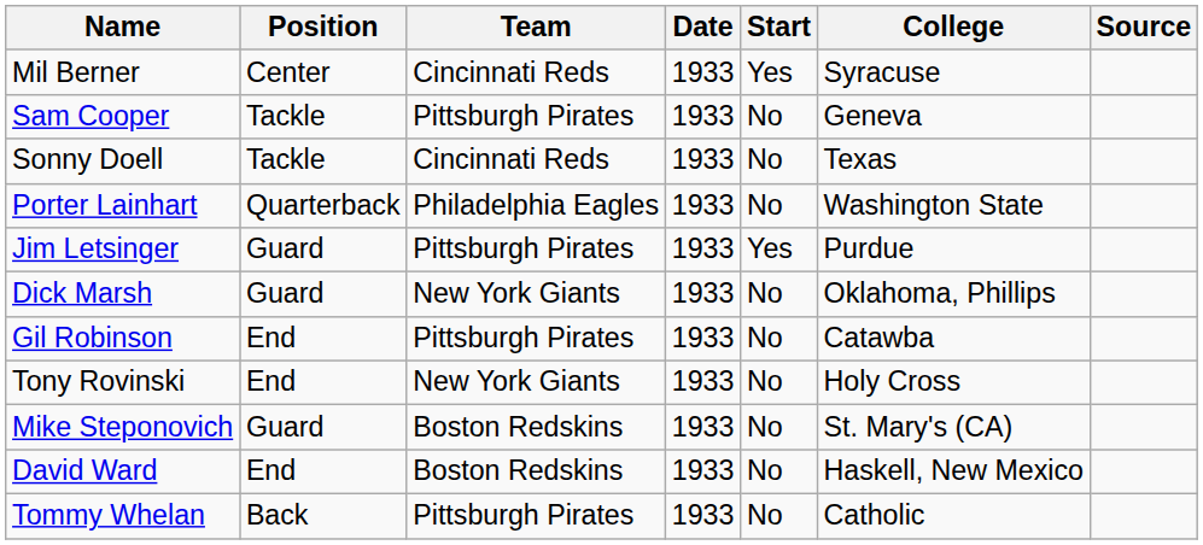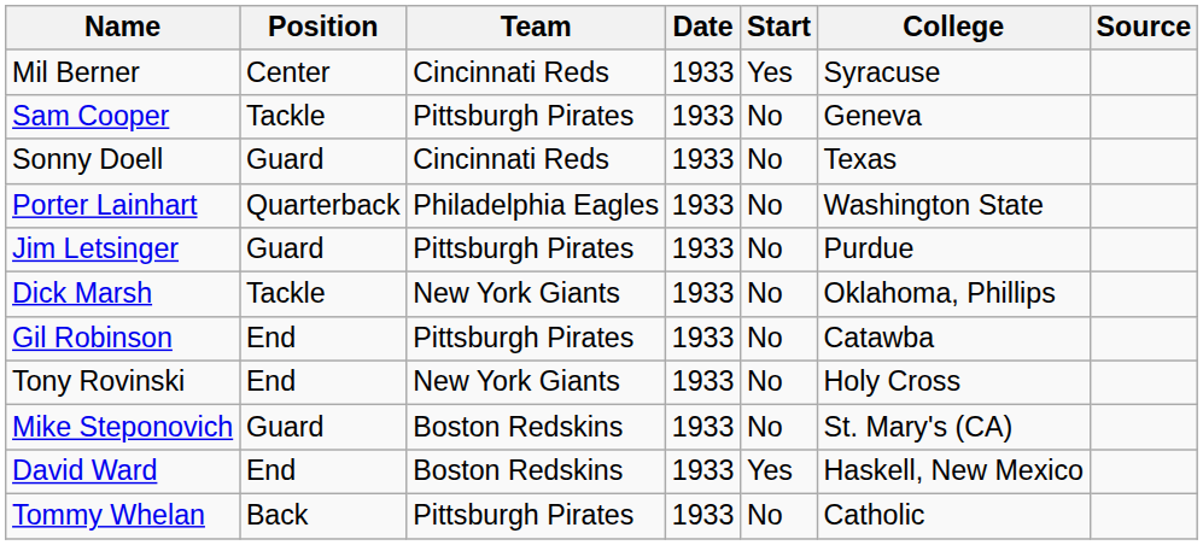Sonny Doell | Position: Tackle -> Guard
Jim Letsinger | Start: Yes -> No
Dick Marsh | Position: Guard -> Tackle
David Ward | Start: No -> Yes
